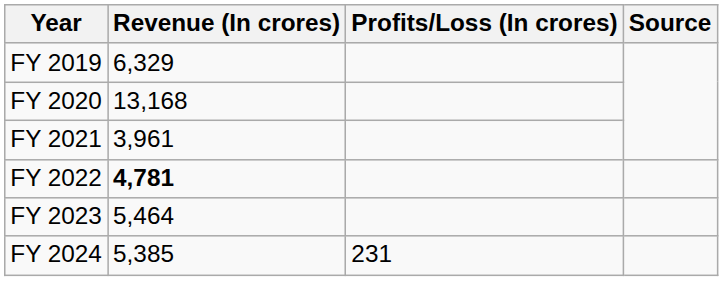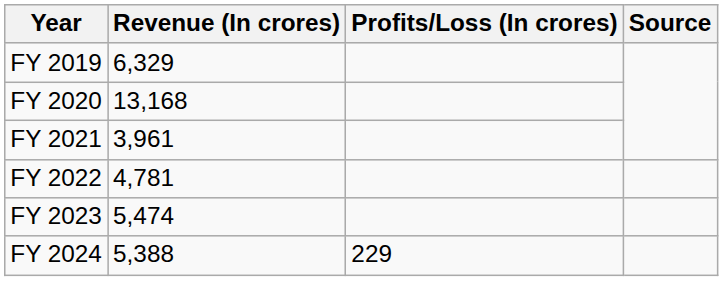FY 2022 | Revenue (In crores): bold -> normal
FY 2023 | Revenue (In crores): 5,464 -> 5,474
FY 2024 | Revenue (In crores): 5,385 -> 5,388
FY 2024 | Profits/Loss (In crores): 231 -> 229
